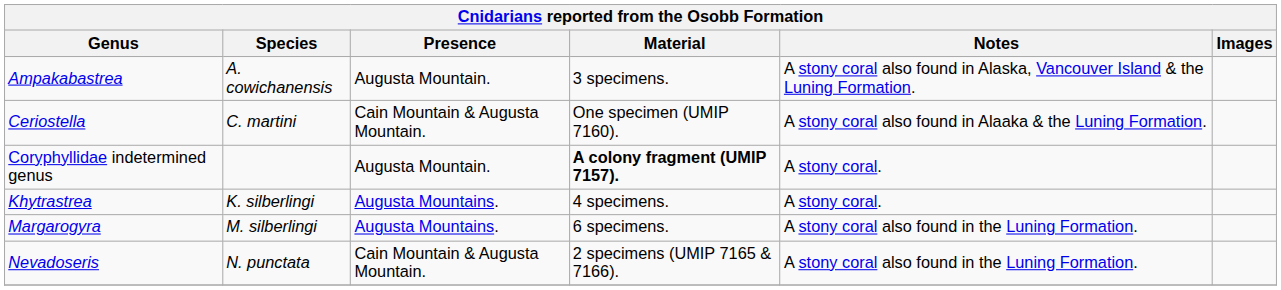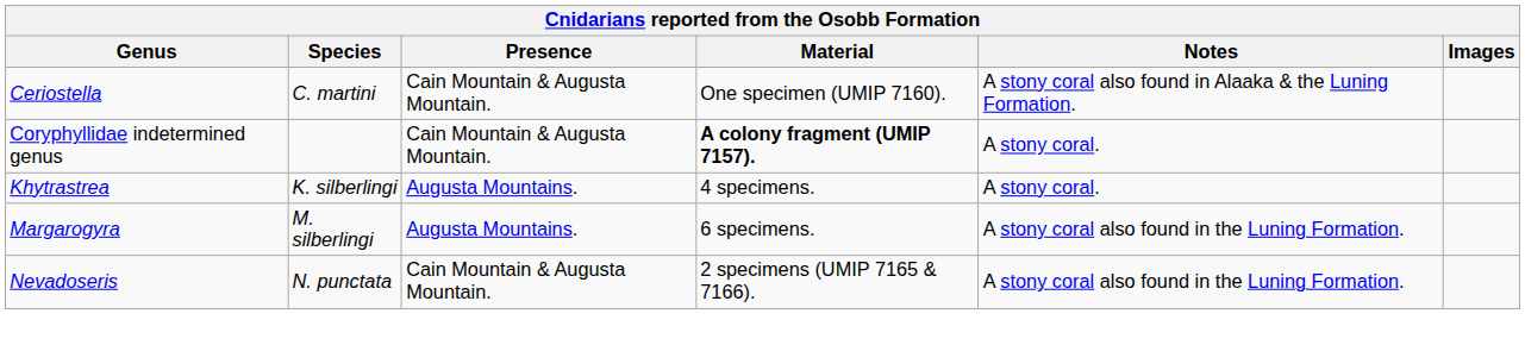- row: Ampakabastrea | A. cowichanensis | Augusta Mountain. | 3 specimens. | A stony coral also found in Alaska, Vancouver Island & the Luning Formation.
Coryphyllidae indetermined genus | Presence: Augusta Mountain. -> Cain Mountain & Augusta Mountain.
